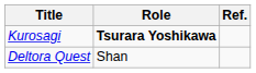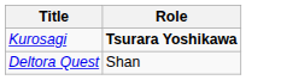- column: Ref.
